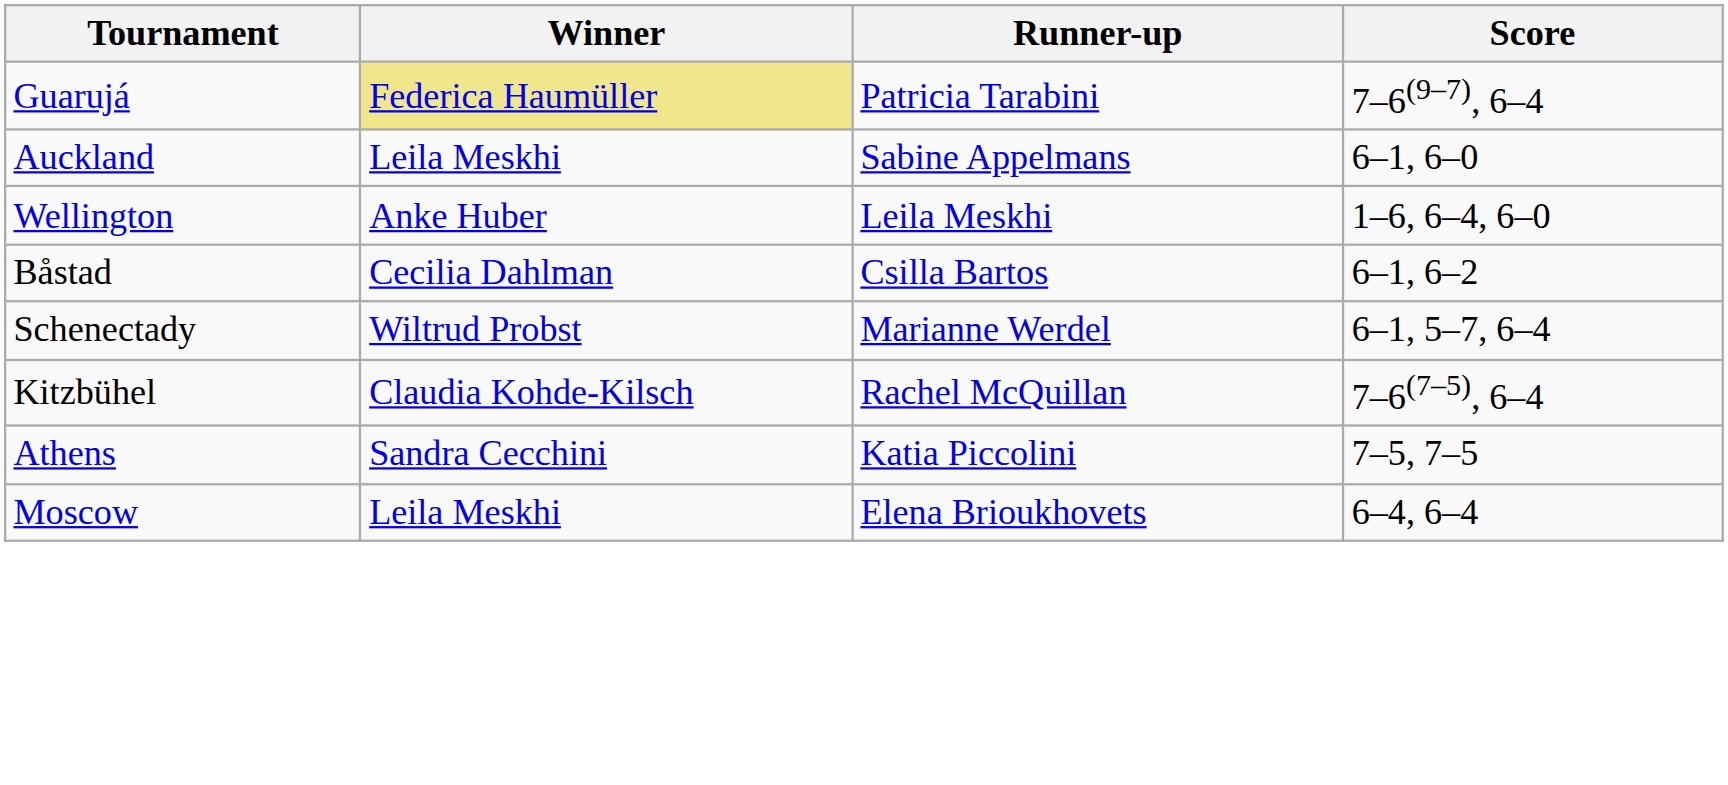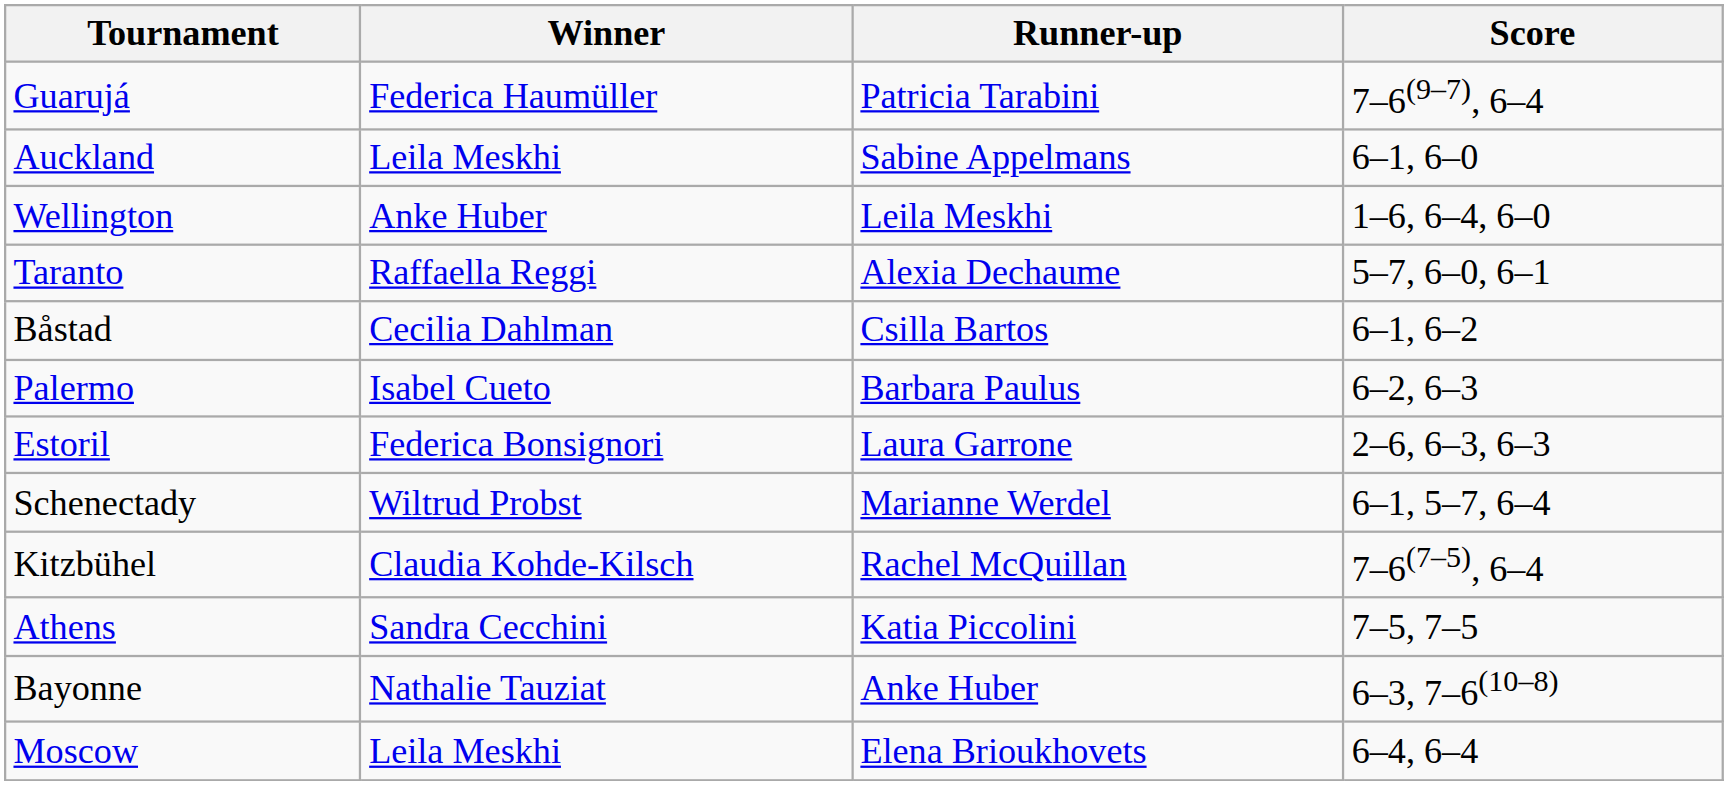Guarujá | Winner: khaki background -> no background
+ row: Taranto | Raffaella Reggi | Alexia Dechaume | 5–7, 6–0, 6–1
+ row: Palermo | Isabel Cueto | Barbara Paulus | 6–2, 6–3
+ row: Estoril | Federica Bonsignori | Laura Garrone | 2–6, 6–3, 6–3
+ row: Bayonne | Nathalie Tauziat | Anke Huber | 6–3, 7–6(10–8)
